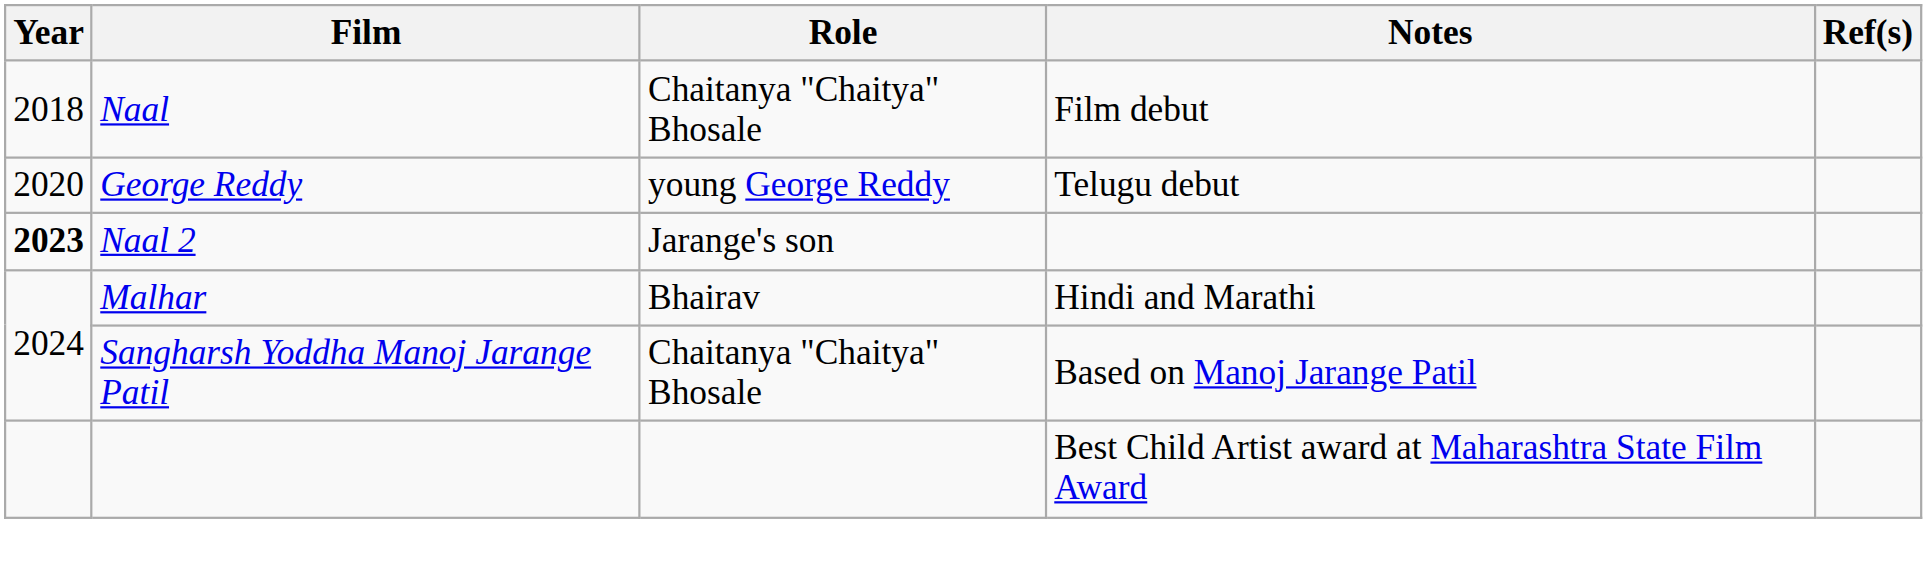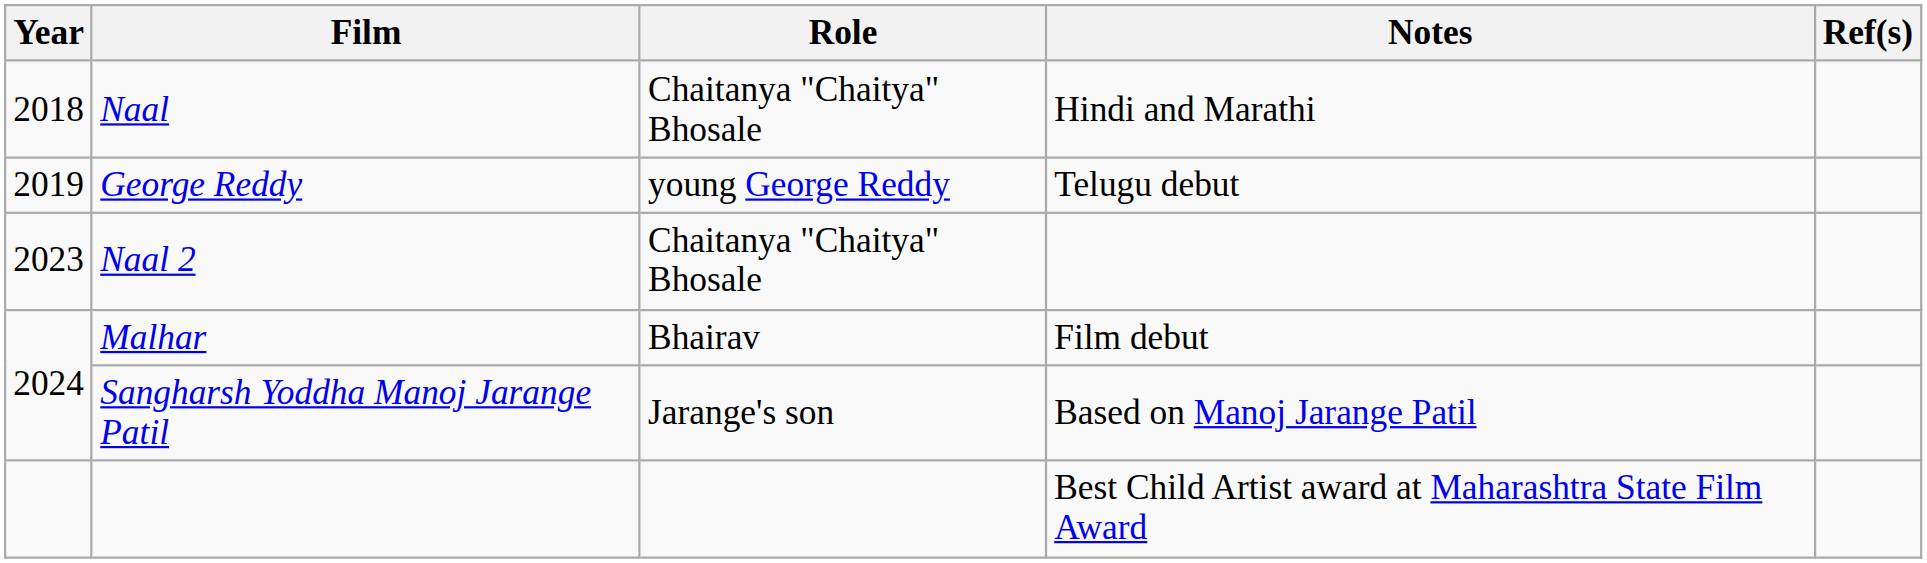Naal | Notes: Film debut -> Hindi and Marathi
George Reddy | Year: 2020 -> 2019
Naal 2 | Year: bold -> normal
Naal 2 | Role: Jarange's son -> Chaitanya "Chaitya" Bhosale
Malhar | Notes: Hindi and Marathi -> Film debut
Sangharsh Yoddha Manoj Jarange Patil | Role: Chaitanya "Chaitya" Bhosale -> Jarange's son
